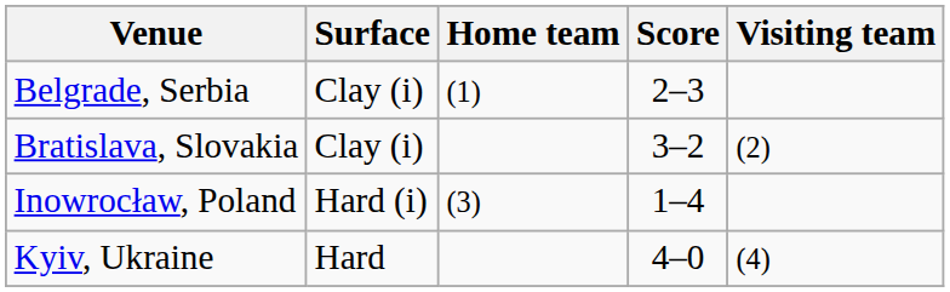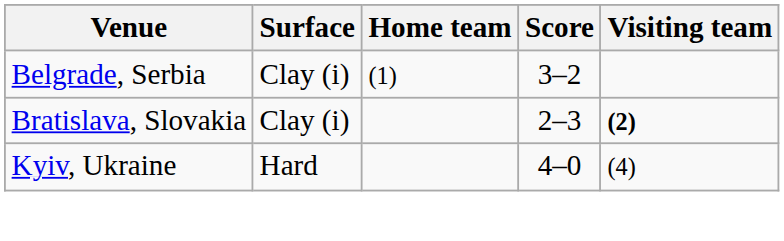Belgrade, Serbia | Score: 2–3 -> 3–2
Bratislava, Slovakia | Score: 3–2 -> 2–3
Bratislava, Slovakia | Visiting team: normal -> bold
- row: Inowrocław, Poland | Hard (i) | (3) | 1–4
